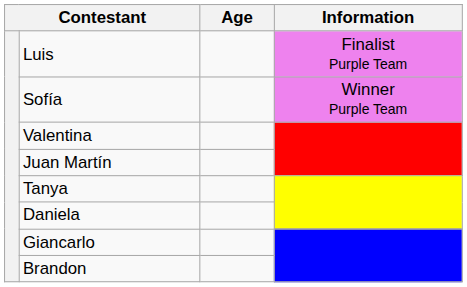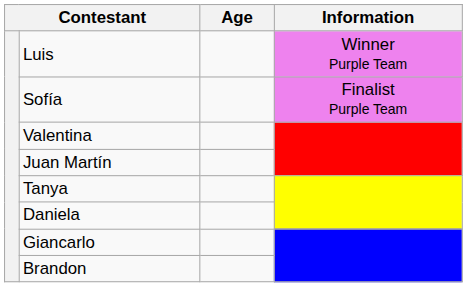Luis | Information: Finalist Purple Team -> Winner Purple Team
Sofía | Information: Winner Purple Team -> Finalist Purple Team
